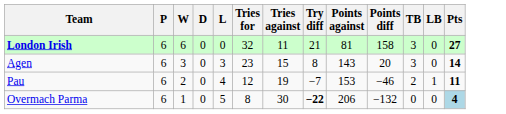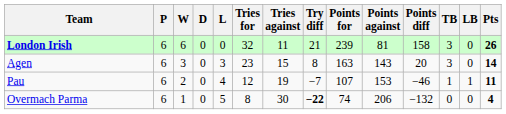+ column: Points for | 239 | 163 | 107 | 74
London Irish | Pts: 27 -> 26
Pau | TB: 2 -> 1
Overmach Parma | Pts: lightblue background -> no background
